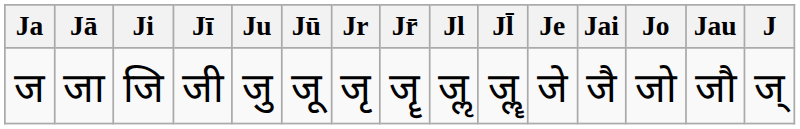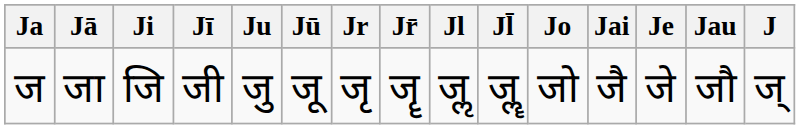columns swapped: Je <-> Jo
